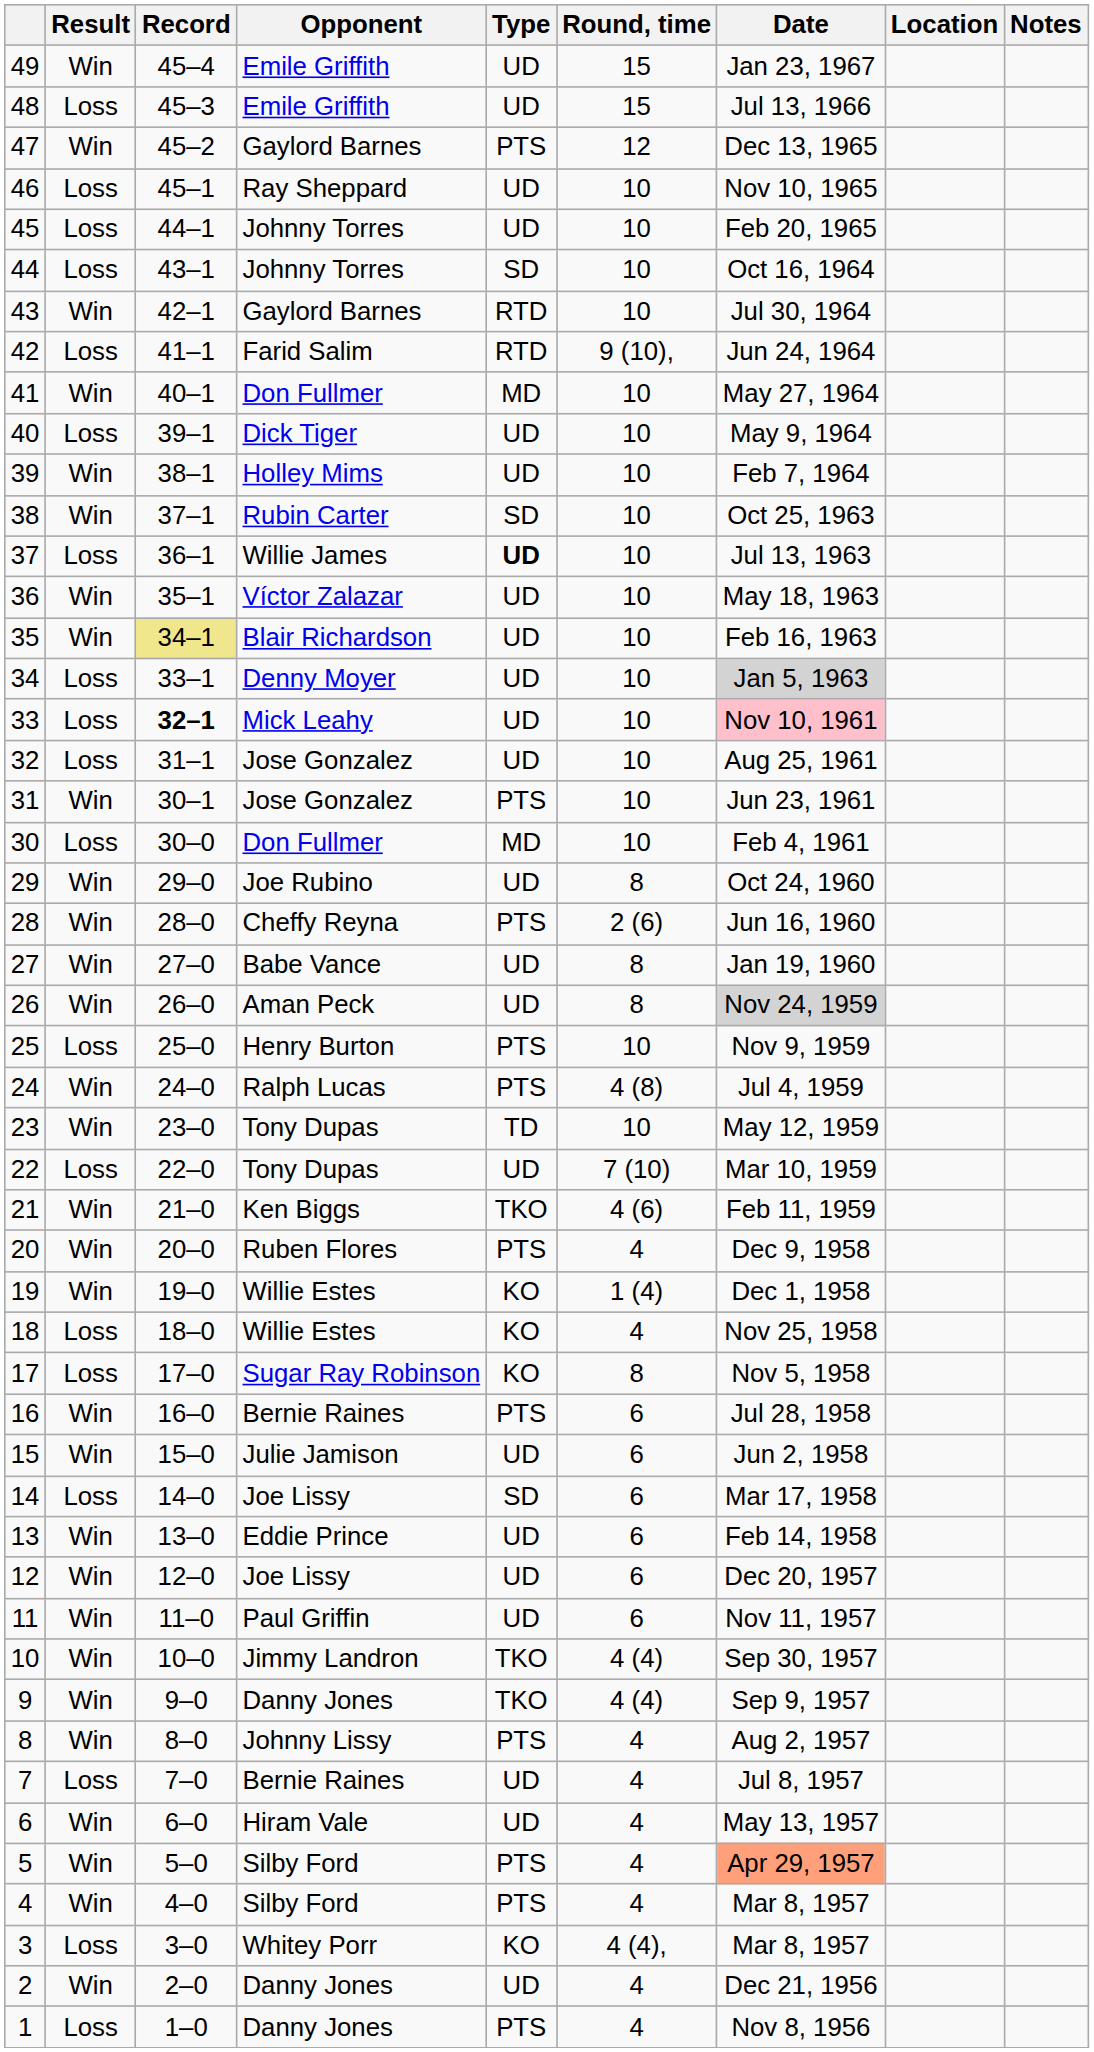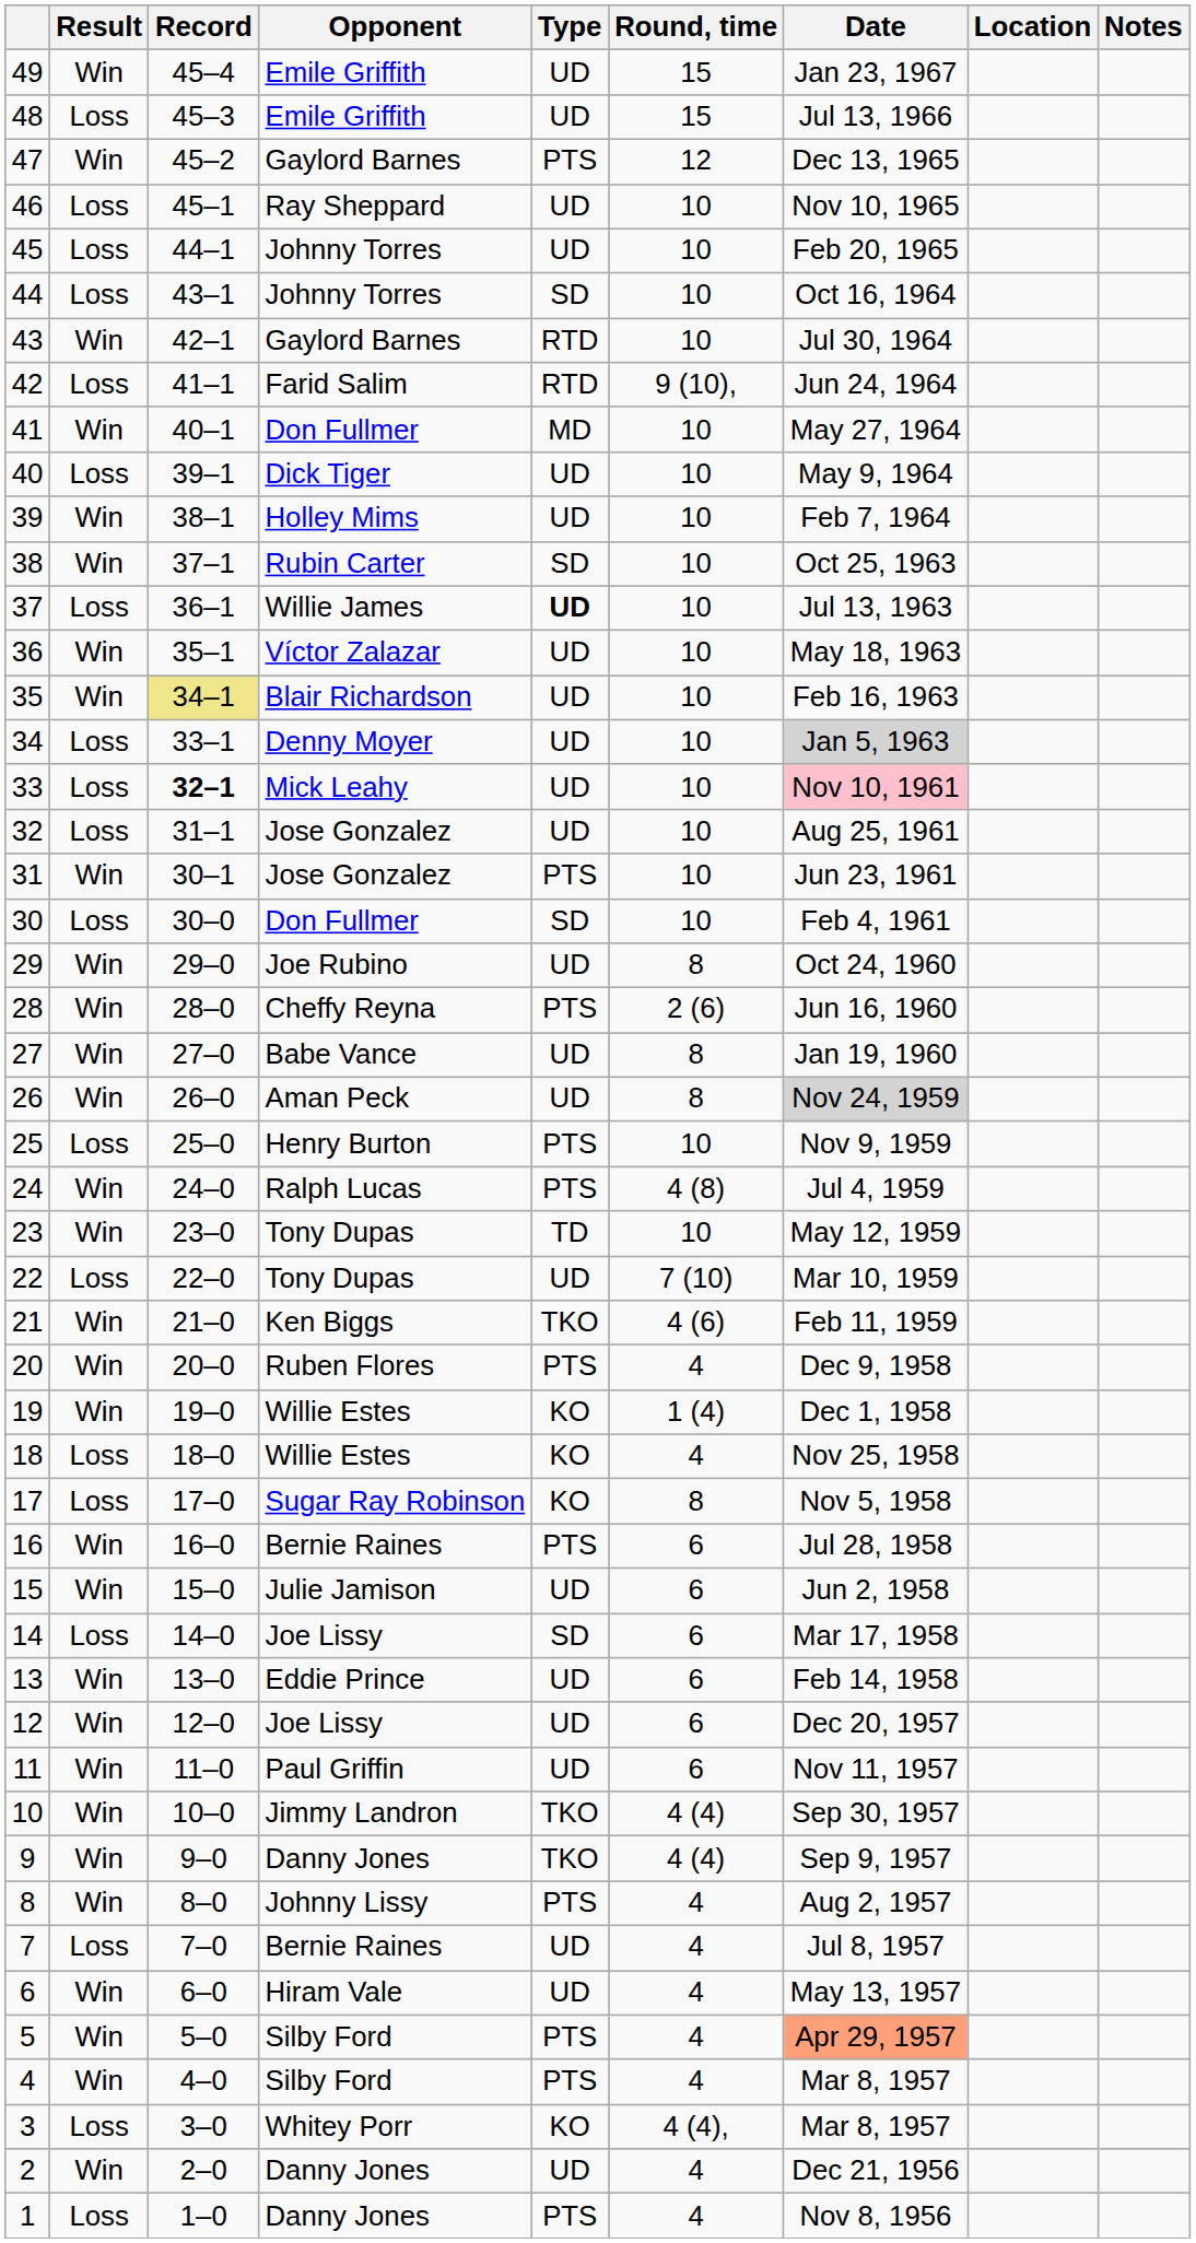30 | Type: MD -> SD
